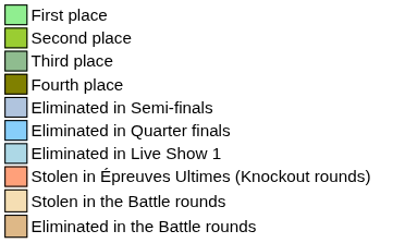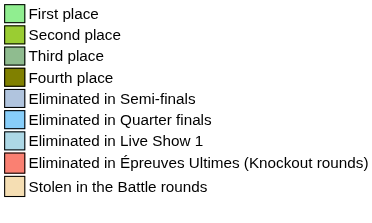- row: Stolen in Épreuves Ultimes (Knockout rounds)
+ row: Eliminated in Épreuves Ultimes (Knockout rounds)
- row: Eliminated in the Battle rounds
